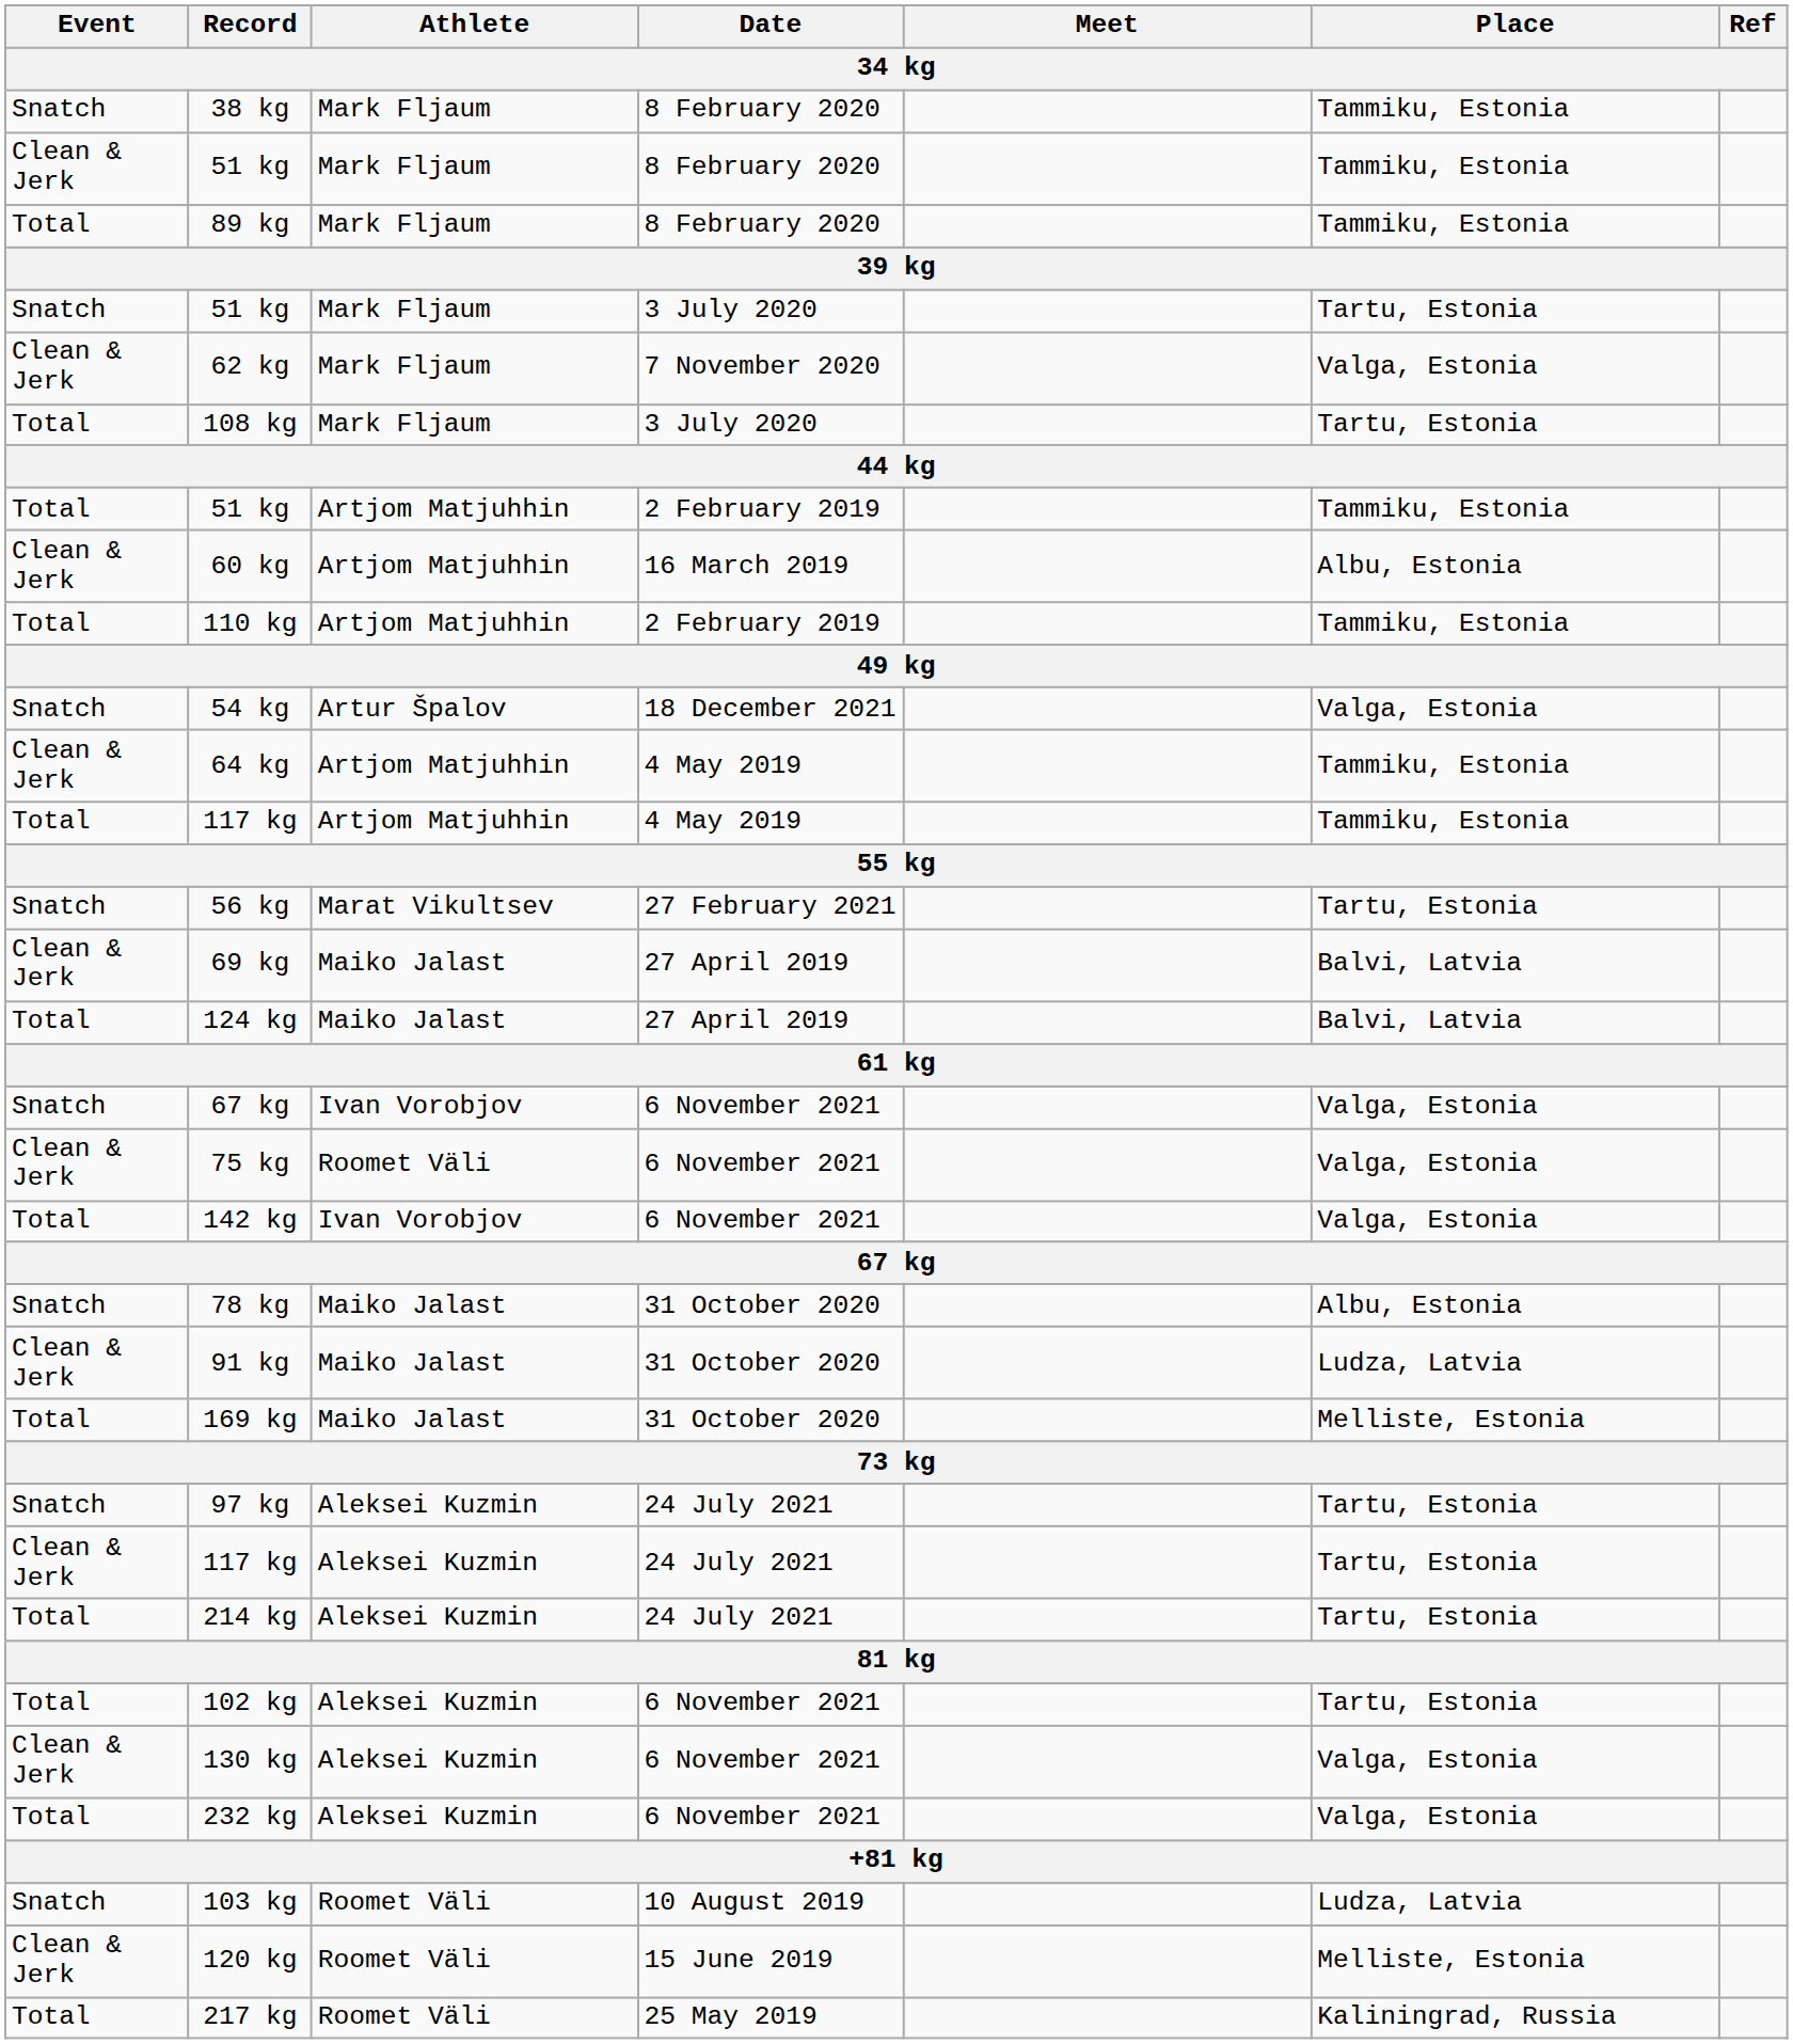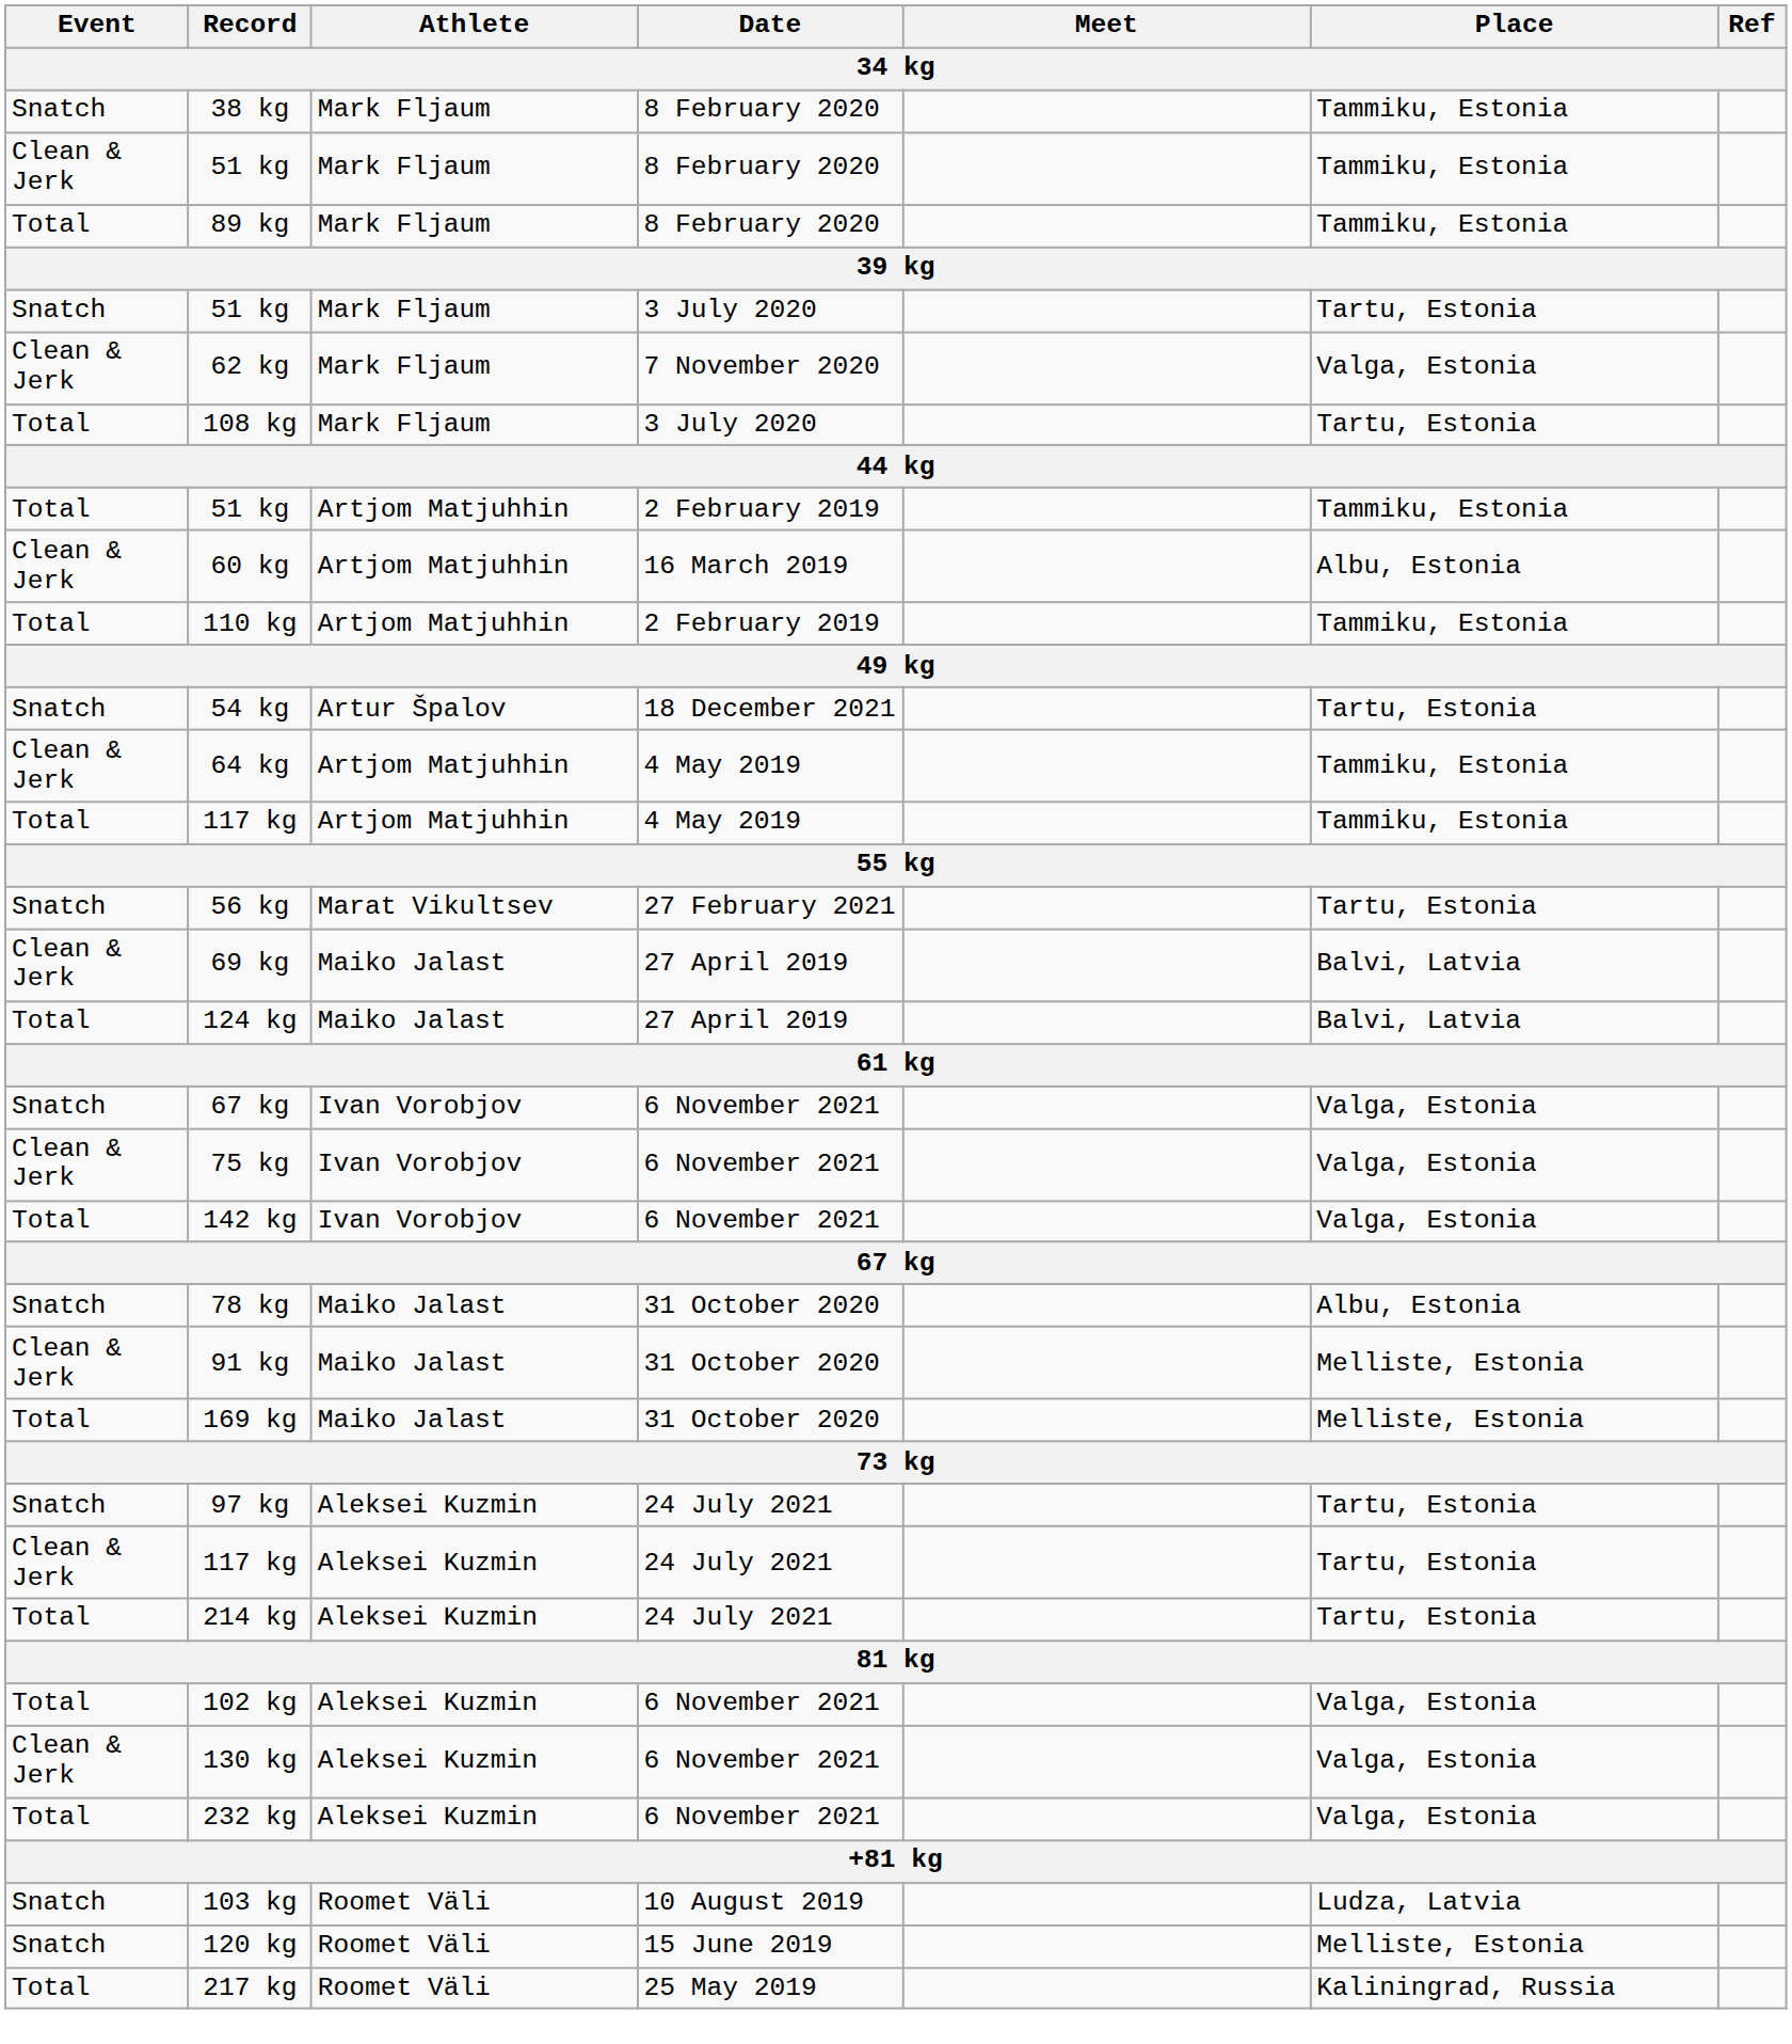54 kg | Place: Valga, Estonia -> Tartu, Estonia
75 kg | Athlete: Roomet Väli -> Ivan Vorobjov
91 kg | Place: Ludza, Latvia -> Melliste, Estonia
102 kg | Place: Tartu, Estonia -> Valga, Estonia
120 kg | Event: Clean & Jerk -> Snatch
